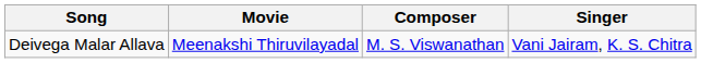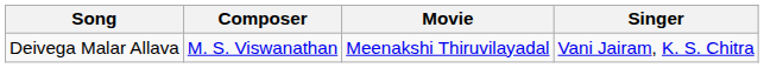columns swapped: Movie <-> Composer
